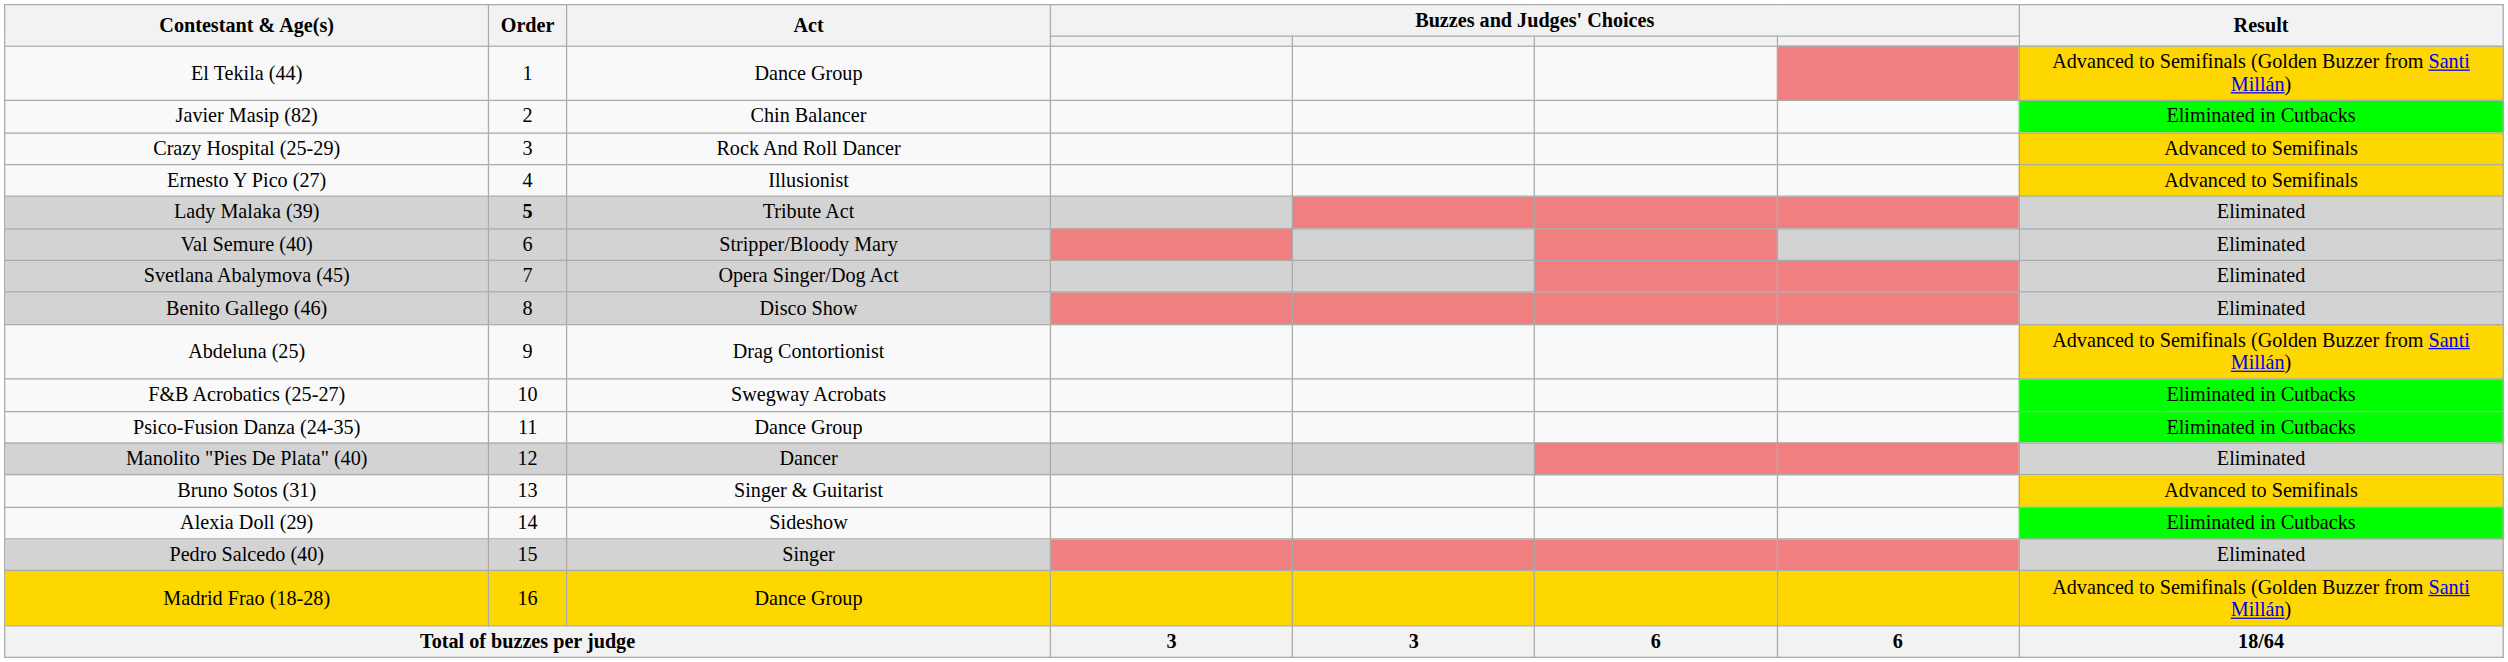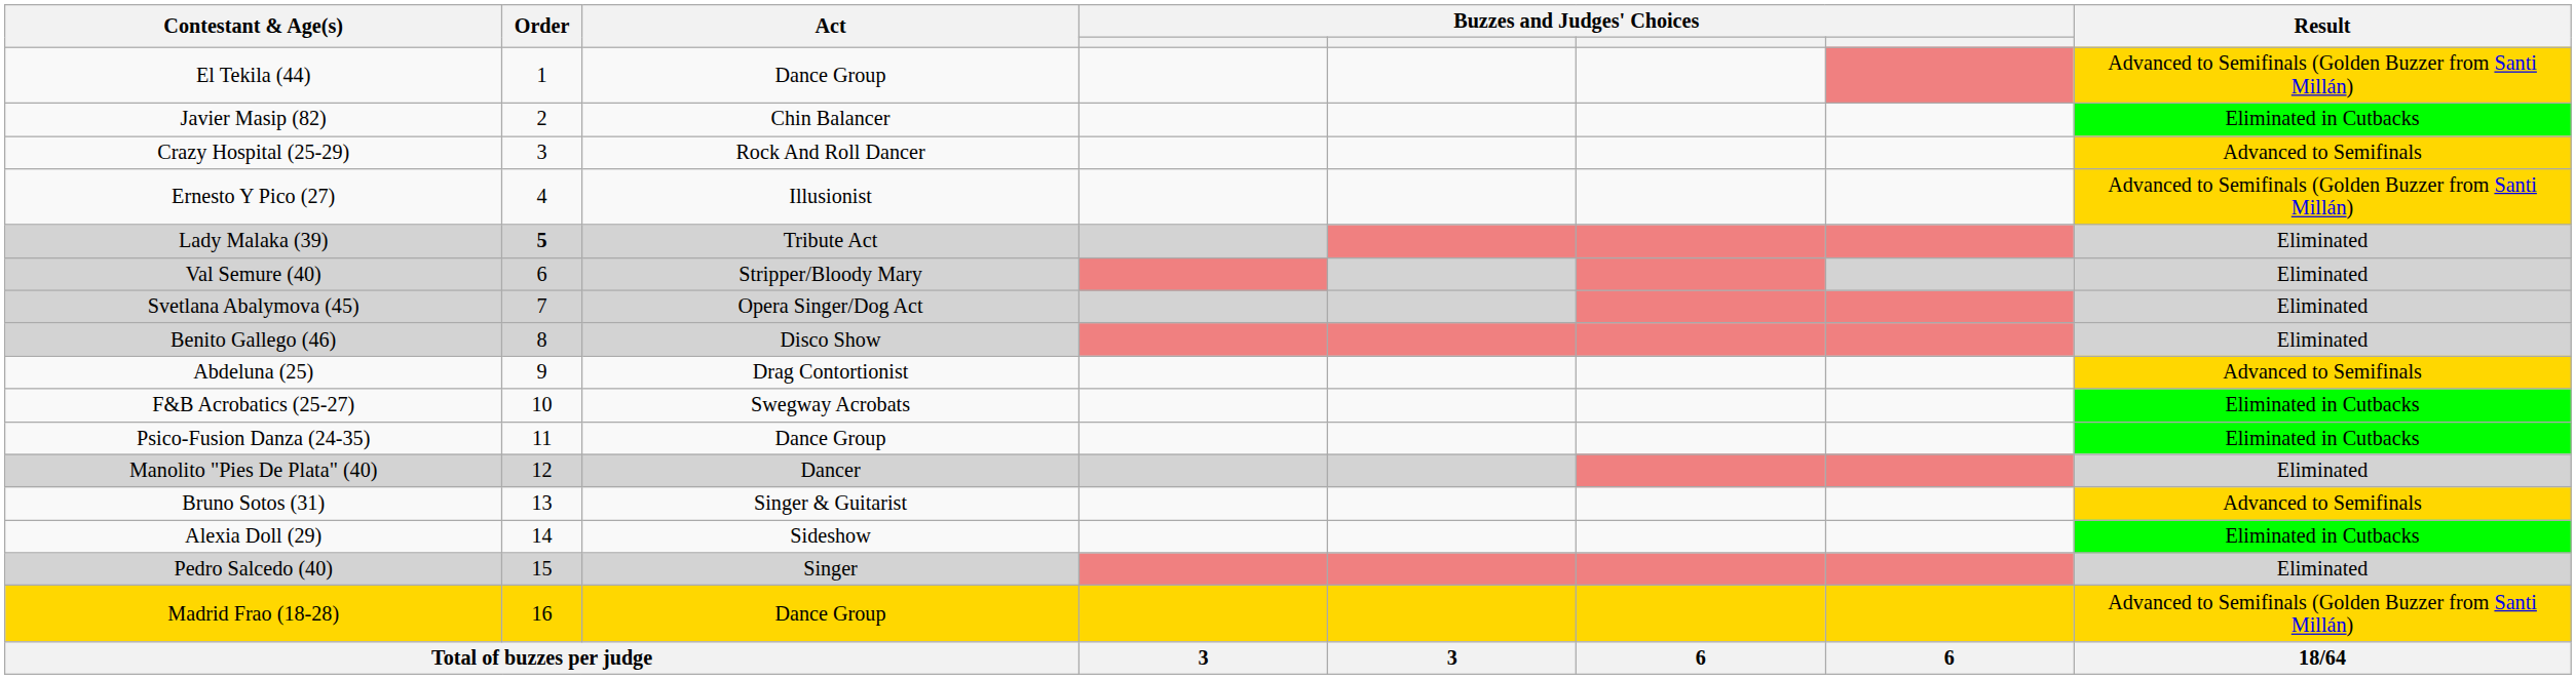Ernesto Y Pico (27) | Result: Advanced to Semifinals -> Advanced to Semifinals (Golden Buzzer from Santi Millán)
Abdeluna (25) | Result: Advanced to Semifinals (Golden Buzzer from Santi Millán) -> Advanced to Semifinals
